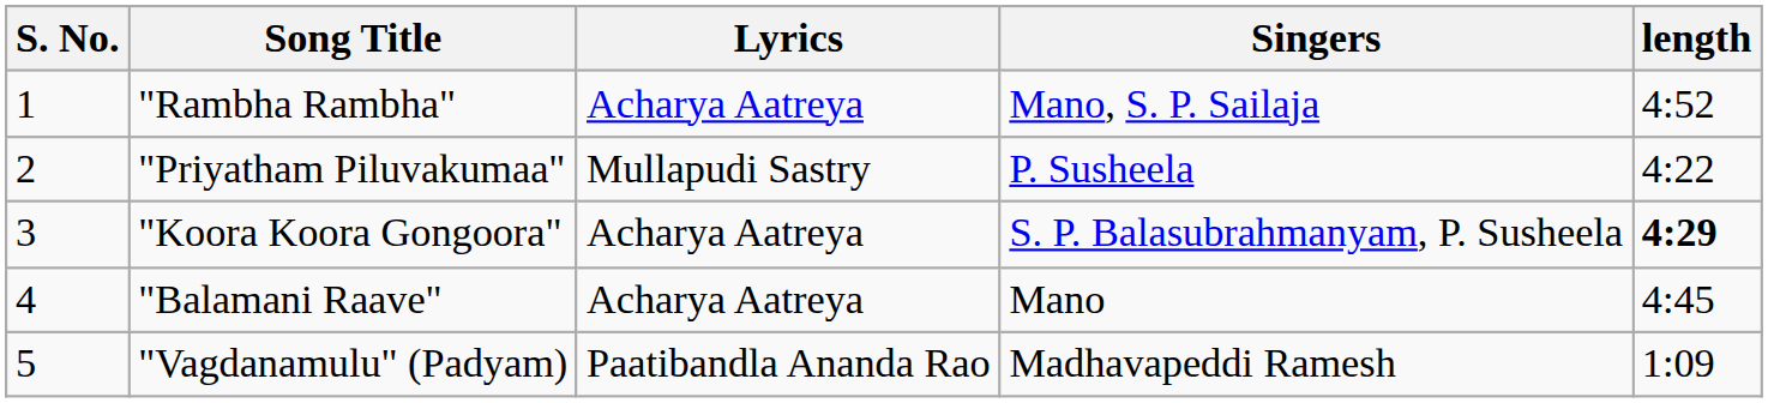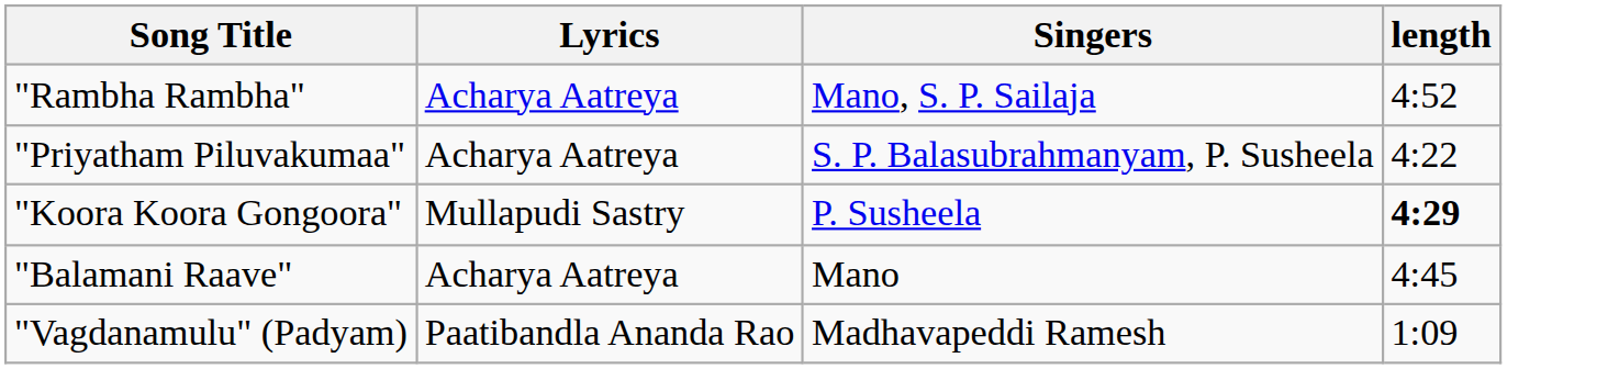- column: S. No. | 1 | 2 | 3 | 4 | 5
"Priyatham Piluvakumaa" | Lyrics: Mullapudi Sastry -> Acharya Aatreya
"Priyatham Piluvakumaa" | Singers: P. Susheela -> S. P. Balasubrahmanyam, P. Susheela
"Koora Koora Gongoora" | Lyrics: Acharya Aatreya -> Mullapudi Sastry
"Koora Koora Gongoora" | Singers: S. P. Balasubrahmanyam, P. Susheela -> P. Susheela
